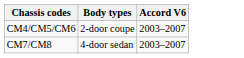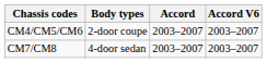+ column: Accord | 2003–2007 | 2003–2007
